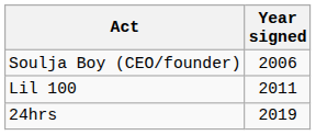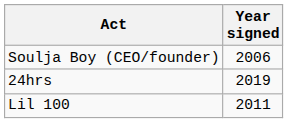rows swapped: Lil 100 <-> 24hrs
